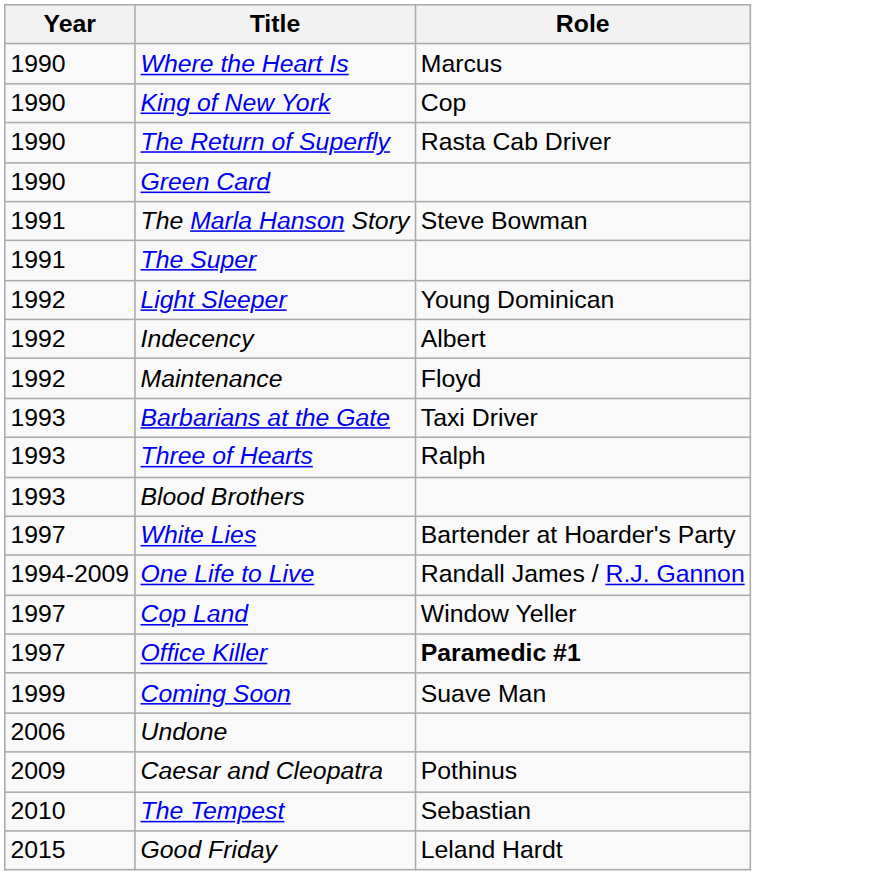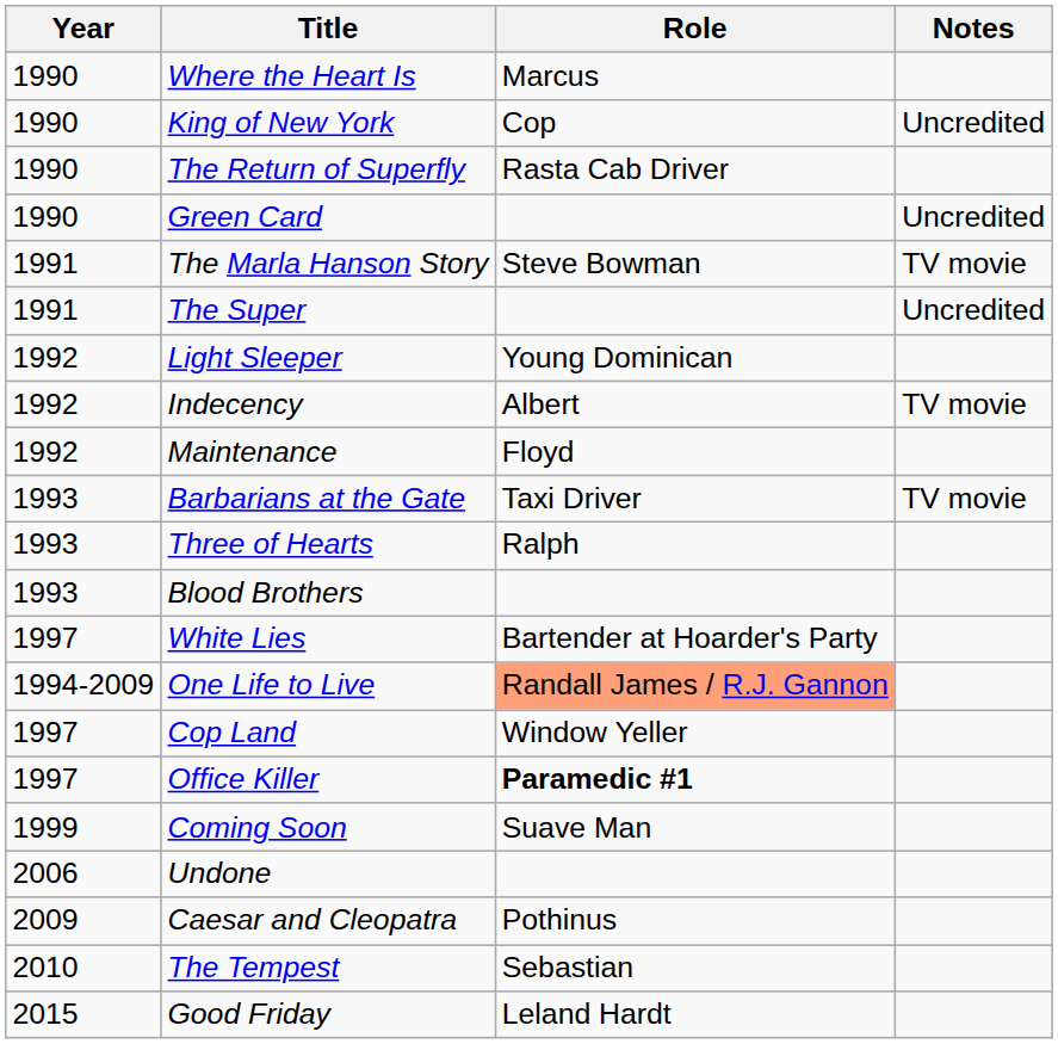+ column: Notes | Uncredited | Uncredited | TV movie | Uncredited | TV movie | TV movie
One Life to Live | Role: no background -> lightsalmon background
